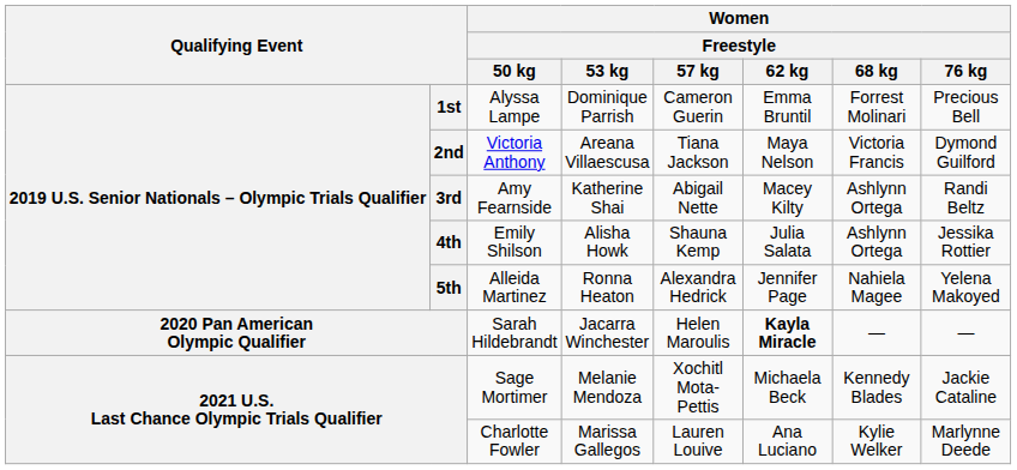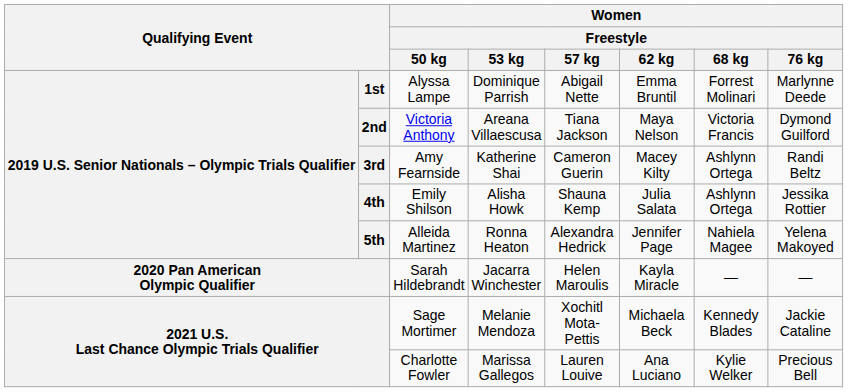Alyssa Lampe | Women / Freestyle / 57 kg: Cameron Guerin -> Abigail Nette
Alyssa Lampe | Women / Freestyle / 76 kg: Precious Bell -> Marlynne Deede
Amy Fearnside | Women / Freestyle / 57 kg: Abigail Nette -> Cameron Guerin
Sarah Hildebrandt | Women / Freestyle / 62 kg: bold -> normal
Charlotte Fowler | Women / Freestyle / 76 kg: Marlynne Deede -> Precious Bell
